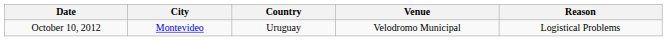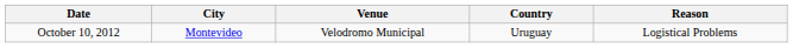columns swapped: Country <-> Venue
